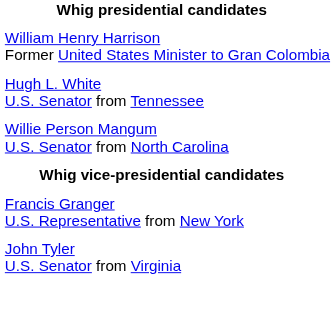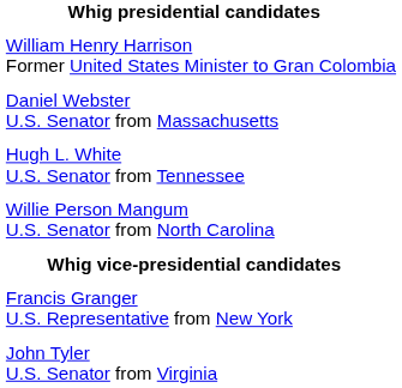+ row: Daniel Webster U.S. Senator from Massachusetts
